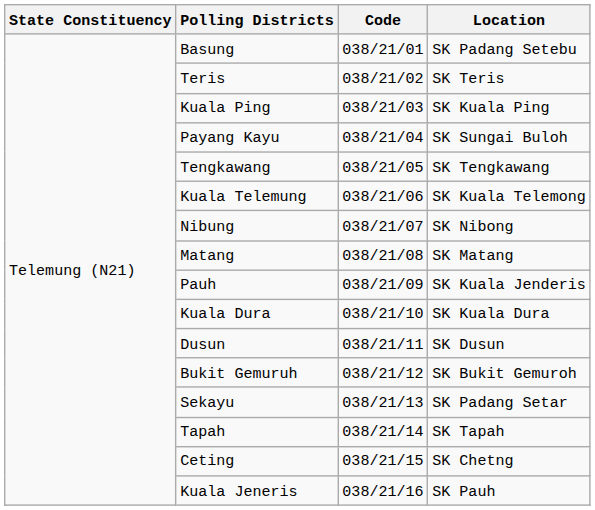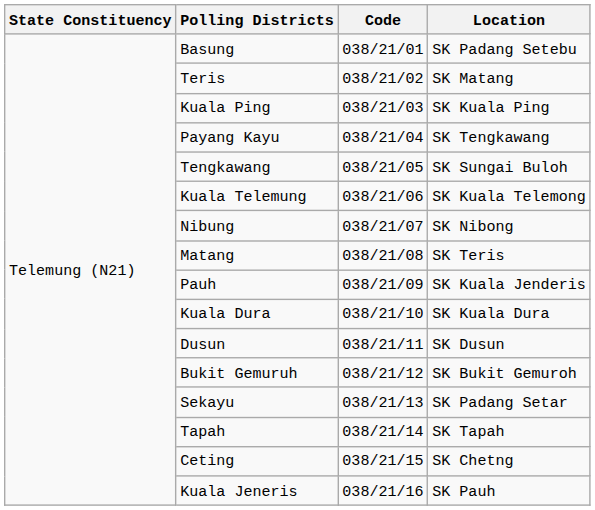Teris | Location: SK Teris -> SK Matang
Payang Kayu | Location: SK Sungai Buloh -> SK Tengkawang
Tengkawang | Location: SK Tengkawang -> SK Sungai Buloh
Matang | Location: SK Matang -> SK Teris
